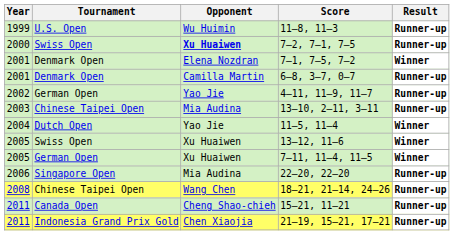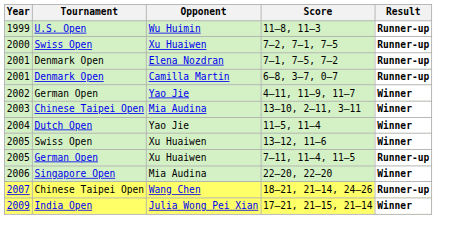7–2, 7–1, 7–5 | Opponent: bold -> normal
7–1, 7–5, 7–2 | Result: Winner -> Runner-up
4–11, 11–9, 11–7 | Result: Runner-up -> Winner
13–10, 2–11, 3–11 | Result: Runner-up -> Winner
7–11, 11–4, 11–5 | Result: Winner -> Runner-up
22–20, 22–20 | Result: Runner-up -> Winner
18–21, 21–14, 24–26 | Year: 2008 -> 2007
+ row: 2009 | India Open | Julia Wong Pei Xian | 17–21, 21–15, 21–14 | Winner
- row: 2011 | Canada Open | Cheng Shao-chieh | 15–21, 11–21 | Runner-up
- row: 2011 | Indonesia Grand Prix Gold | Chen Xiaojia | 21–19, 15–21, 17–21 | Runner-up
